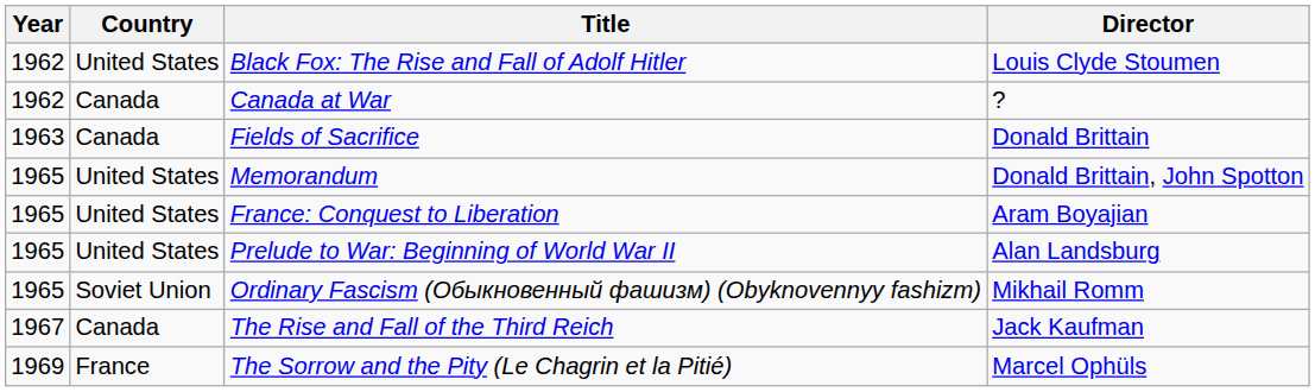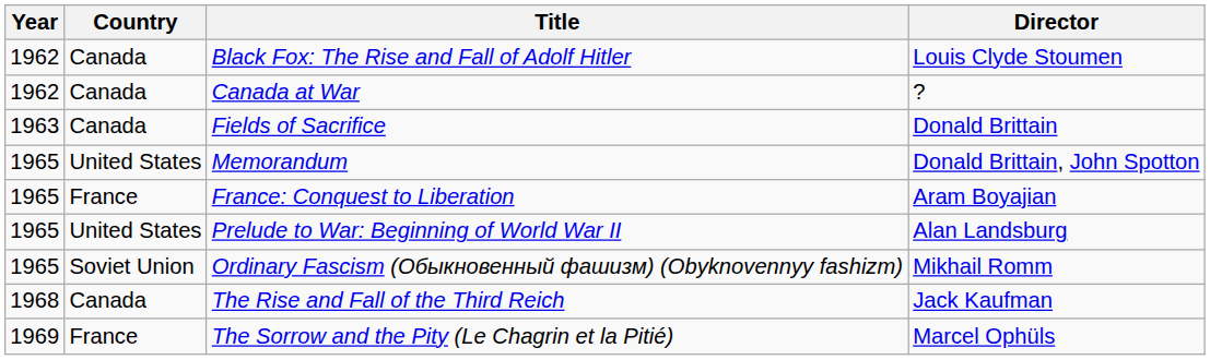Black Fox: The Rise and Fall of Adolf Hitler | Country: United States -> Canada
France: Conquest to Liberation | Country: United States -> France
The Rise and Fall of the Third Reich | Year: 1967 -> 1968
